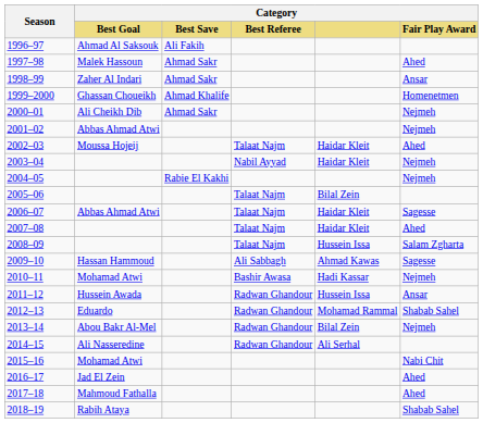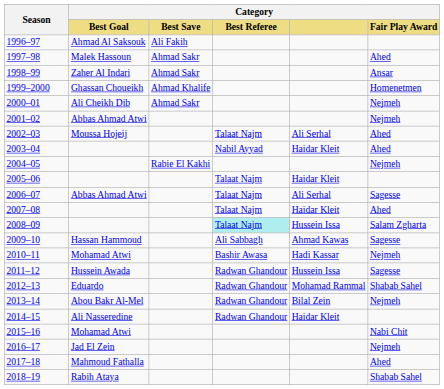2002–03 | Category: Haidar Kleit -> Ali Serhal
2003–04 | Category / Fair Play Award: Nejmeh -> Ahed
2005–06 | Category: Bilal Zein -> Haidar Kleit
2006–07 | Category: Haidar Kleit -> Ali Serhal
2008–09 | Category / Best Referee: no background -> paleturquoise background
2011–12 | Category / Fair Play Award: Ansar -> Sagesse
2014–15 | Category: Ali Serhal -> Haidar Kleit
2016–17 | Category / Fair Play Award: Ahed -> Nejmeh
